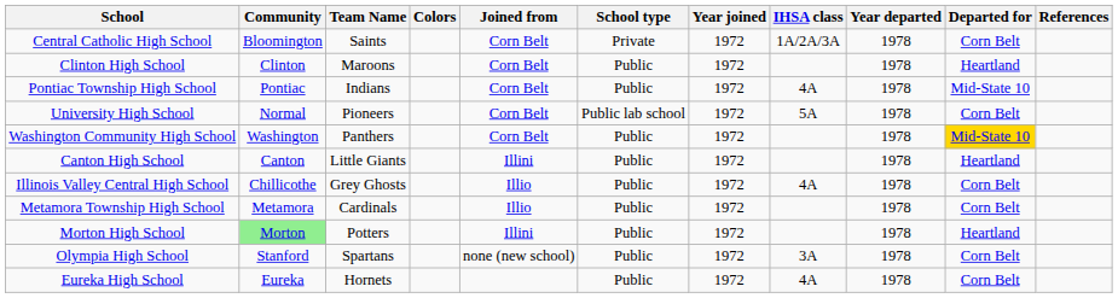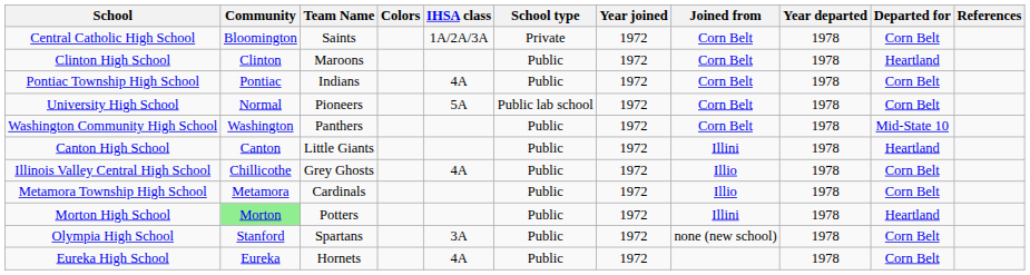columns swapped: IHSA class <-> Joined from
Pontiac Township High School | Departed for: Mid-State 10 -> Corn Belt
Washington Community High School | Departed for: gold background -> no background
